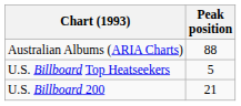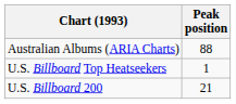U.S. Billboard Top Heatseekers | Peak position: 5 -> 1
